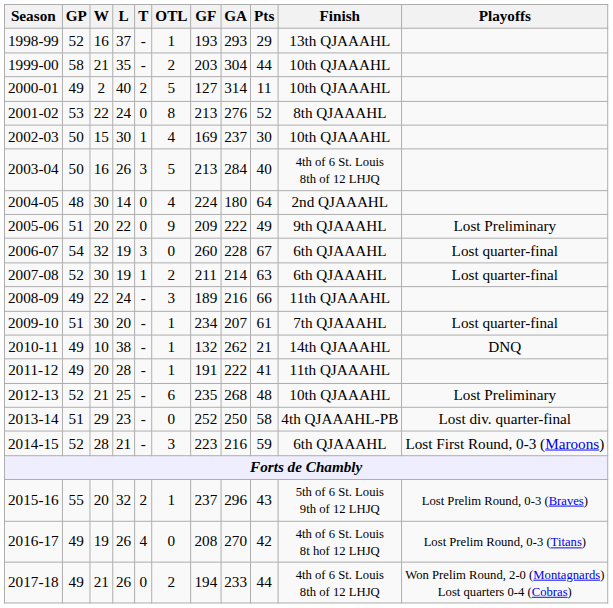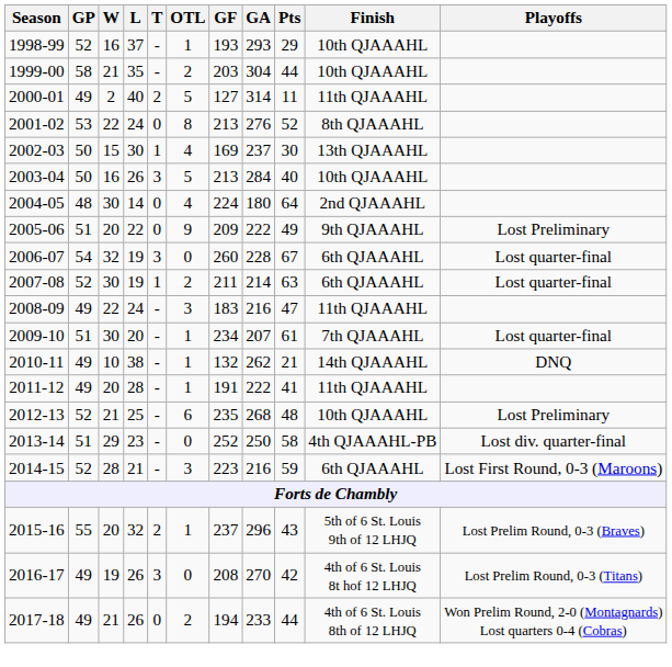1998-99 | Finish: 13th QJAAAHL -> 10th QJAAAHL
2000-01 | Finish: 10th QJAAAHL -> 11th QJAAAHL
2002-03 | Finish: 10th QJAAAHL -> 13th QJAAAHL
2003-04 | Finish: 4th of 6 St. Louis 8th of 12 LHJQ -> 10th QJAAAHL
2008-09 | GF: 189 -> 183
2008-09 | Pts: 66 -> 47
2016-17 | T: 4 -> 3
